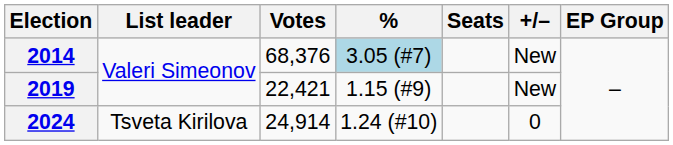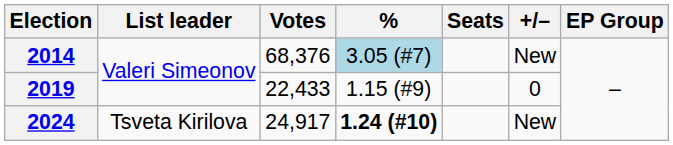2019 | Votes: 22,421 -> 22,433
2019 | +/–: New -> 0
2024 | Votes: 24,914 -> 24,917
2024 | %: normal -> bold
2024 | +/–: 0 -> New
